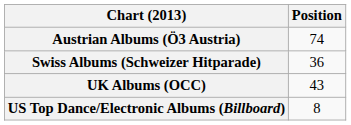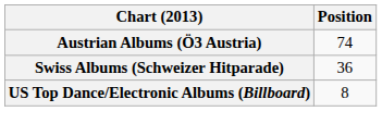- row: UK Albums (OCC) | 43
